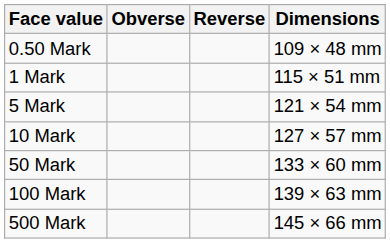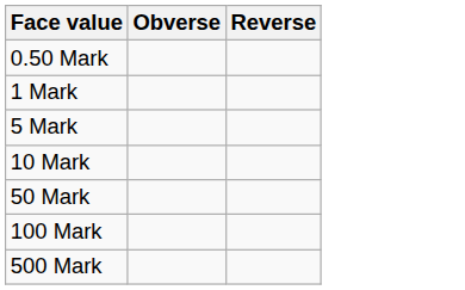- column: Dimensions | 109 × 48 mm | 115 × 51 mm | 121 × 54 mm | 127 × 57 mm | 133 × 60 mm | 139 × 63 mm | 145 × 66 mm
